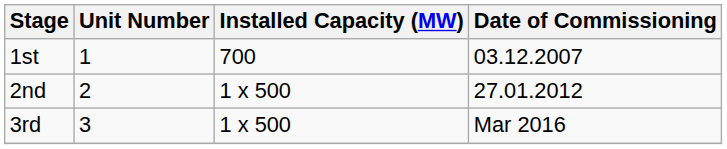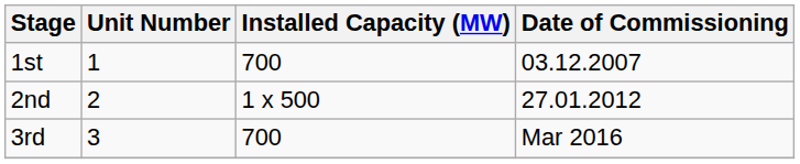3rd | Installed Capacity (MW): 1 x 500 -> 700
